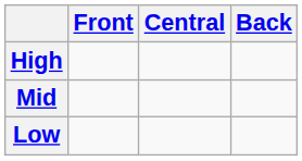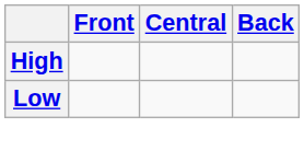- row: Mid
